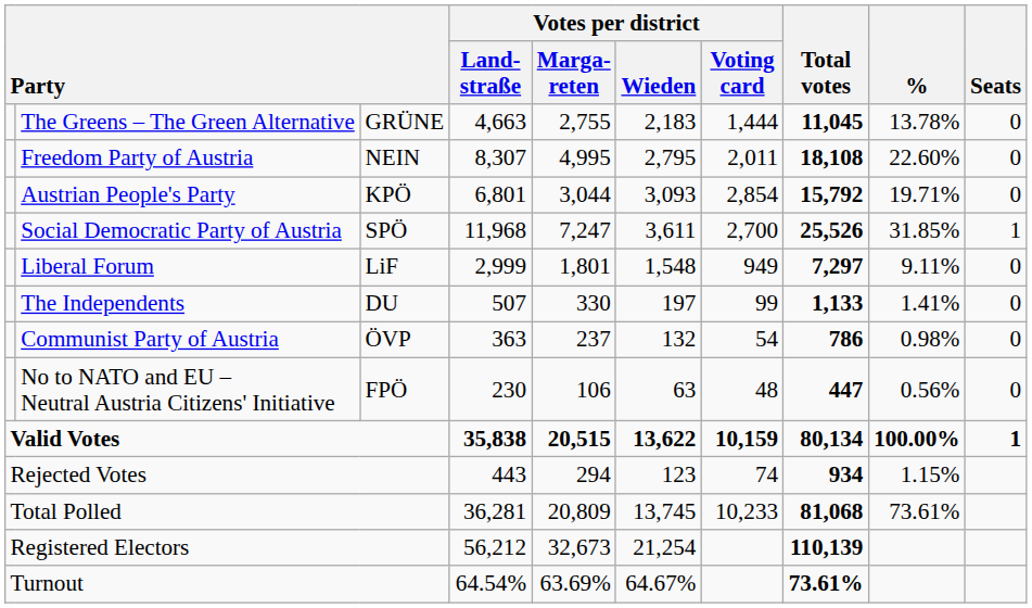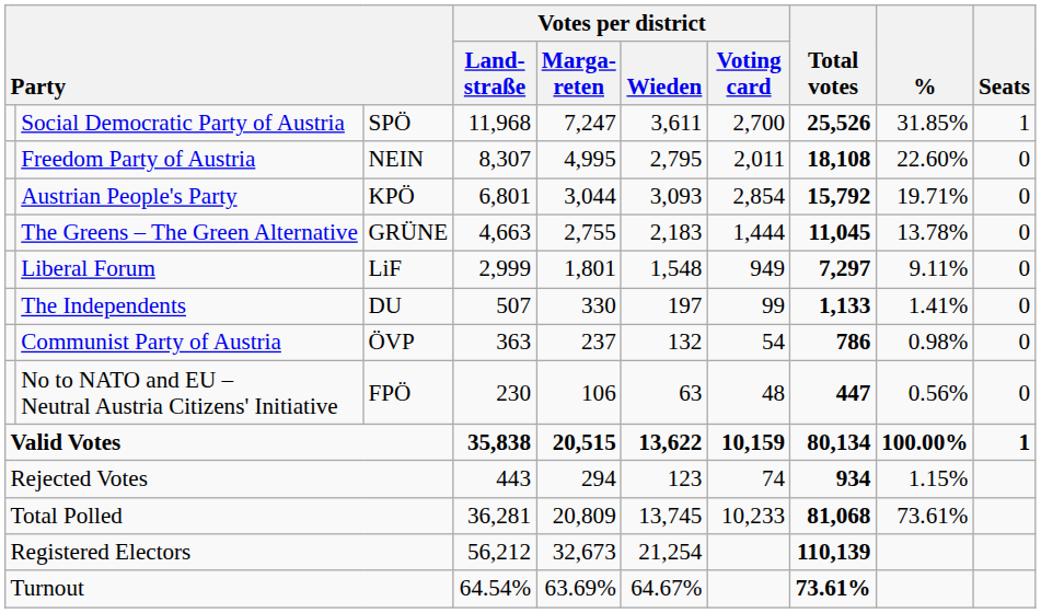rows swapped: Social Democratic Party of Austria <-> The Greens – The Green Alternative
